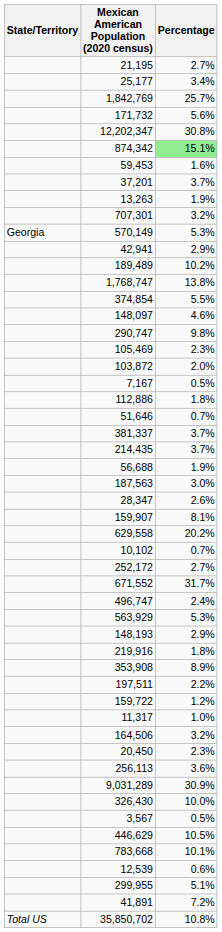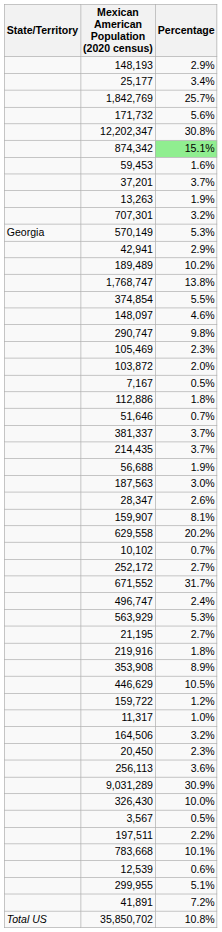rows swapped: 148,193 <-> 21,195
rows swapped: 446,629 <-> 197,511
